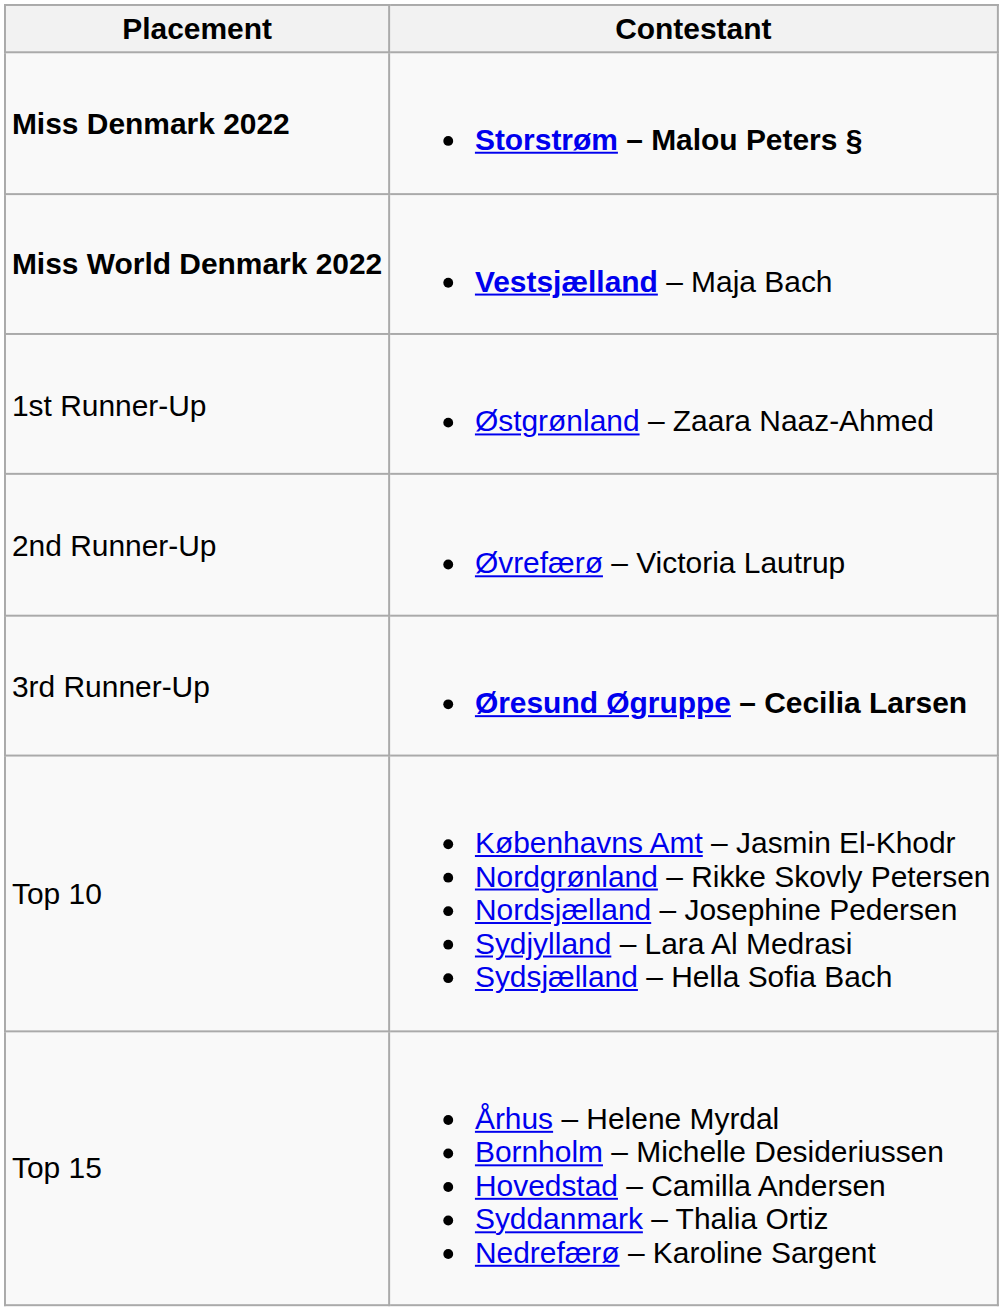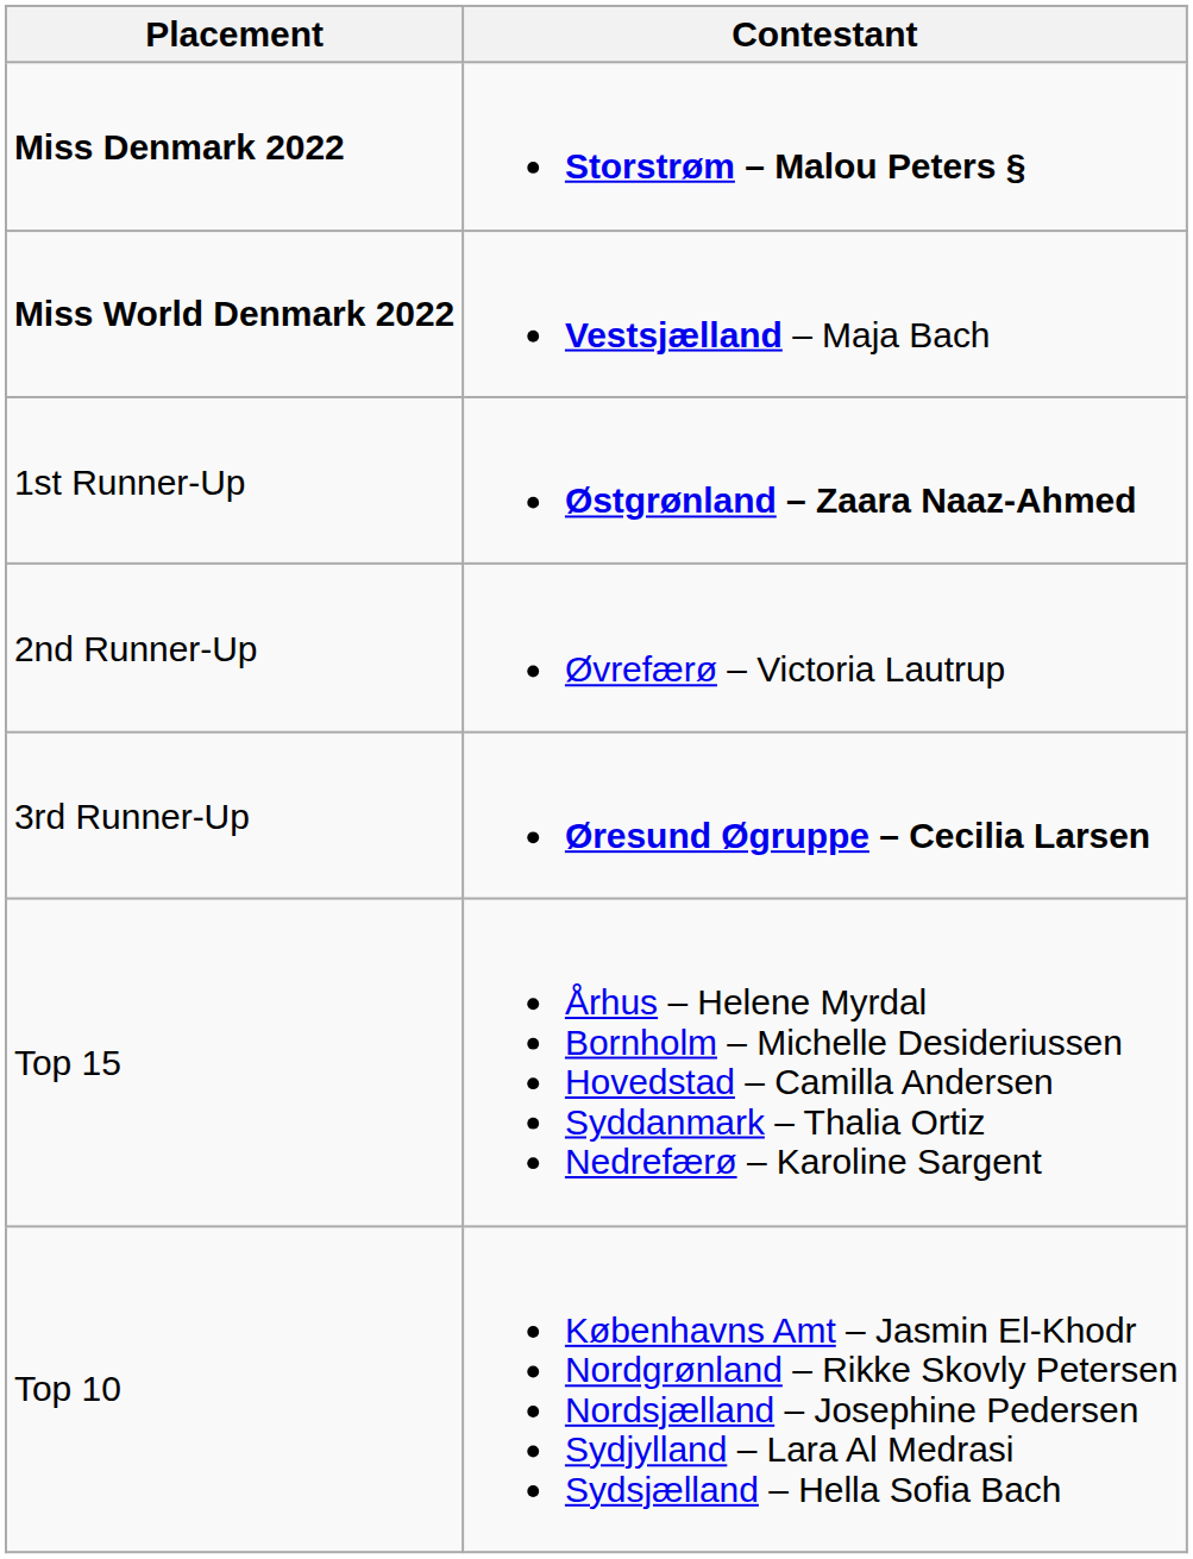1st Runner-Up | Contestant: normal -> bold
rows swapped: Top 10 <-> Top 15
